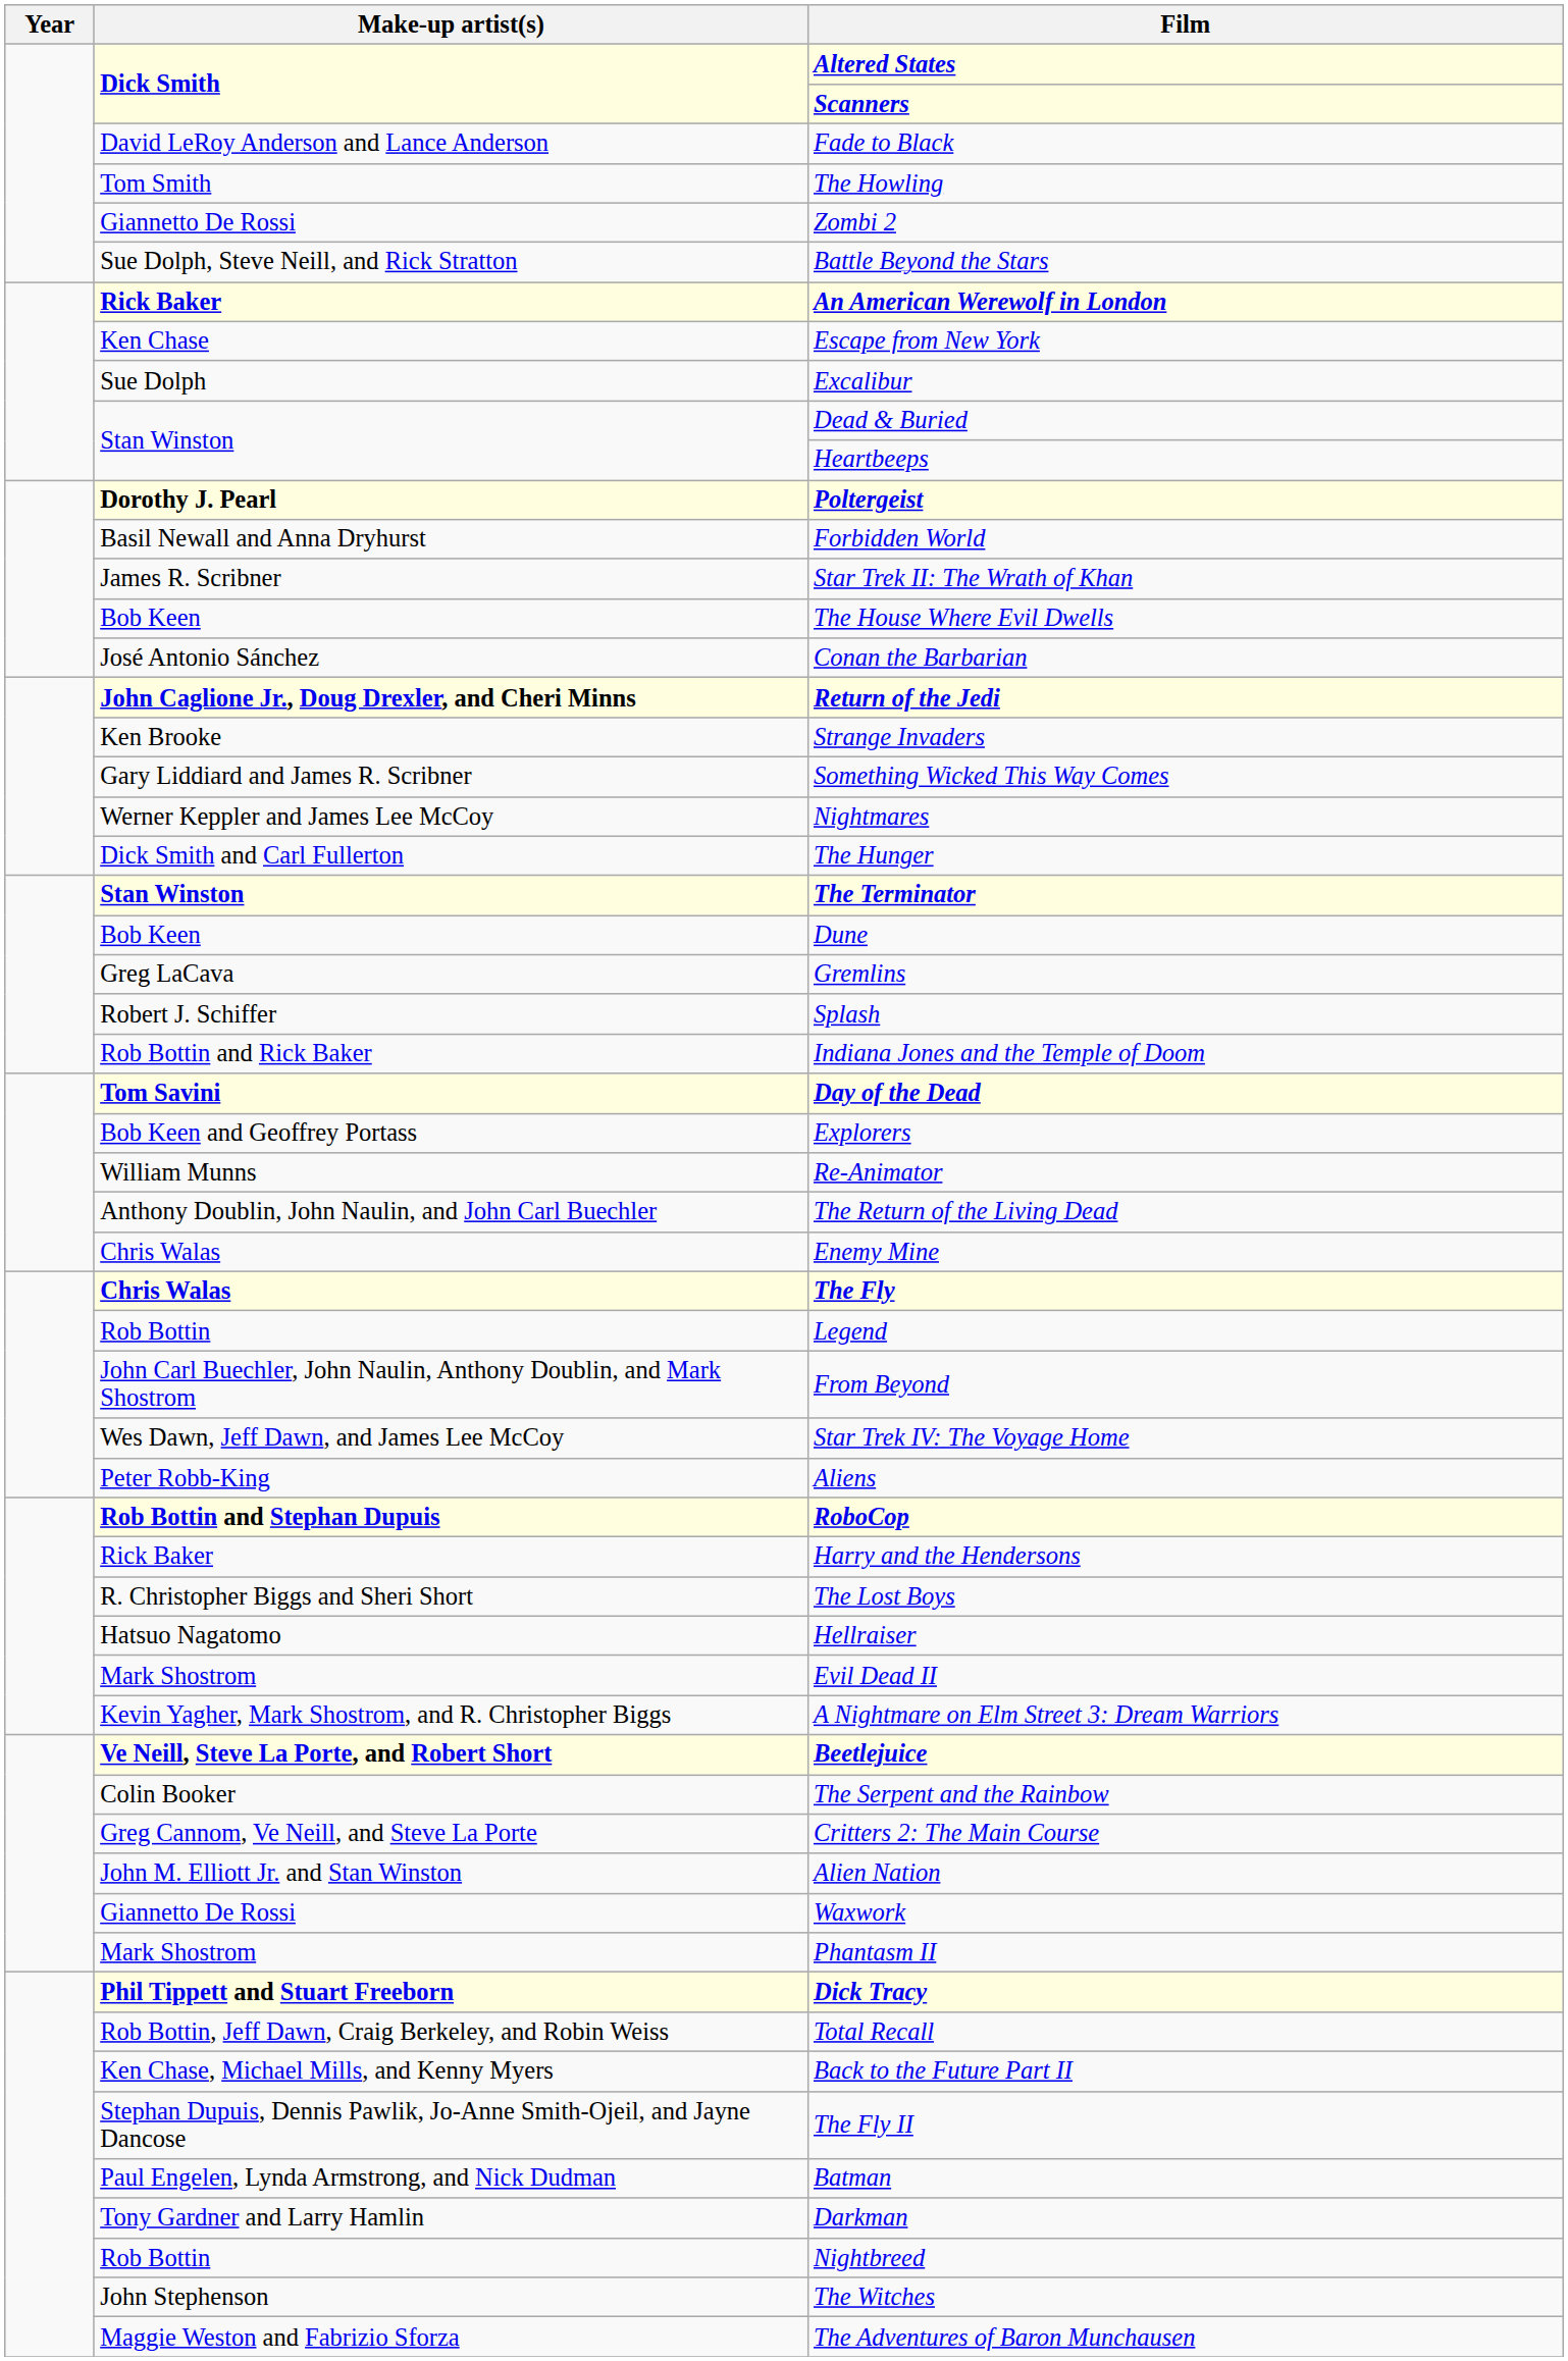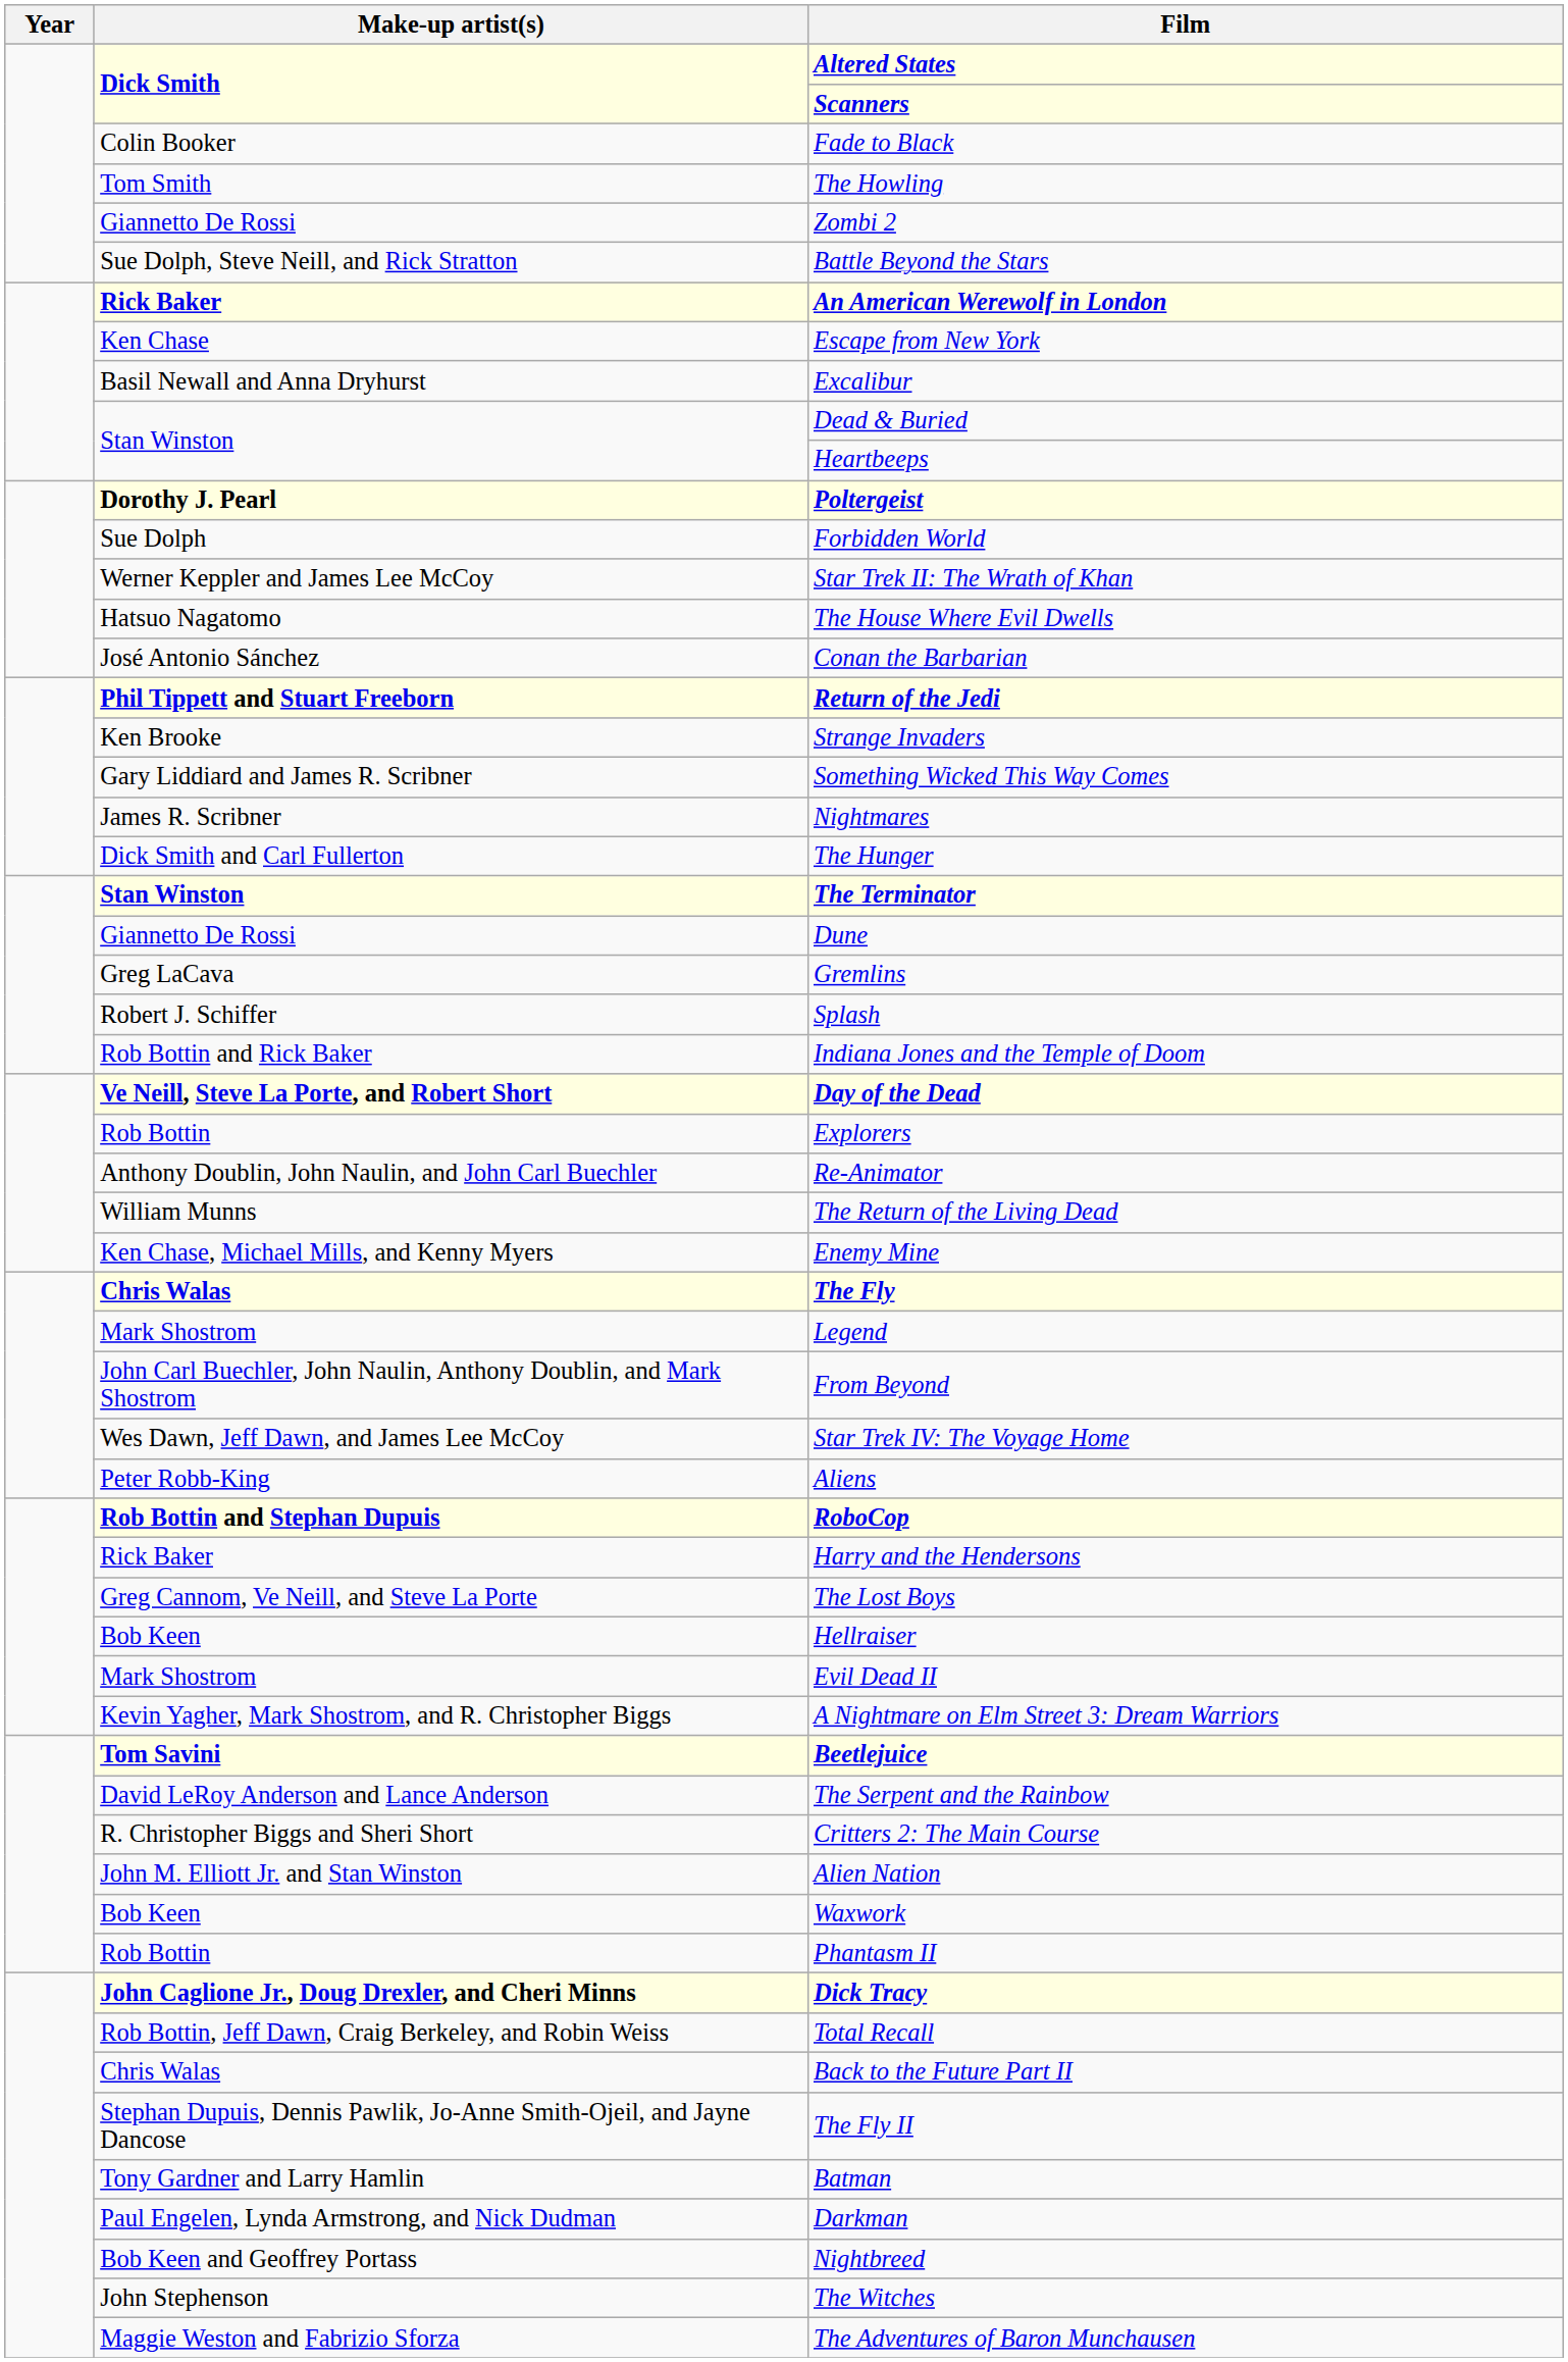Fade to Black | Make-up artist(s): David LeRoy Anderson and Lance Anderson -> Colin Booker
Excalibur | Make-up artist(s): Sue Dolph -> Basil Newall and Anna Dryhurst
Forbidden World | Make-up artist(s): Basil Newall and Anna Dryhurst -> Sue Dolph
Star Trek II: The Wrath of Khan | Make-up artist(s): James R. Scribner -> Werner Keppler and James Lee McCoy
The House Where Evil Dwells | Make-up artist(s): Bob Keen -> Hatsuo Nagatomo
Return of the Jedi | Make-up artist(s): John Caglione Jr., Doug Drexler, and Cheri Minns -> Phil Tippett and Stuart Freeborn
Nightmares | Make-up artist(s): Werner Keppler and James Lee McCoy -> James R. Scribner
Dune | Make-up artist(s): Bob Keen -> Giannetto De Rossi
Day of the Dead | Make-up artist(s): Tom Savini -> Ve Neill, Steve La Porte, and Robert Short
Explorers | Make-up artist(s): Bob Keen and Geoffrey Portass -> Rob Bottin
Re-Animator | Make-up artist(s): William Munns -> Anthony Doublin, John Naulin, and John Carl Buechler
The Return of the Living Dead | Make-up artist(s): Anthony Doublin, John Naulin, and John Carl Buechler -> William Munns
Enemy Mine | Make-up artist(s): Chris Walas -> Ken Chase, Michael Mills, and Kenny Myers
Legend | Make-up artist(s): Rob Bottin -> Mark Shostrom
The Lost Boys | Make-up artist(s): R. Christopher Biggs and Sheri Short -> Greg Cannom, Ve Neill, and Steve La Porte
Hellraiser | Make-up artist(s): Hatsuo Nagatomo -> Bob Keen
Beetlejuice | Make-up artist(s): Ve Neill, Steve La Porte, and Robert Short -> Tom Savini
The Serpent and the Rainbow | Make-up artist(s): Colin Booker -> David LeRoy Anderson and Lance Anderson
Critters 2: The Main Course | Make-up artist(s): Greg Cannom, Ve Neill, and Steve La Porte -> R. Christopher Biggs and Sheri Short
Waxwork | Make-up artist(s): Giannetto De Rossi -> Bob Keen
Phantasm II | Make-up artist(s): Mark Shostrom -> Rob Bottin
Dick Tracy | Make-up artist(s): Phil Tippett and Stuart Freeborn -> John Caglione Jr., Doug Drexler, and Cheri Minns
Back to the Future Part II | Make-up artist(s): Ken Chase, Michael Mills, and Kenny Myers -> Chris Walas
Batman | Make-up artist(s): Paul Engelen, Lynda Armstrong, and Nick Dudman -> Tony Gardner and Larry Hamlin
Darkman | Make-up artist(s): Tony Gardner and Larry Hamlin -> Paul Engelen, Lynda Armstrong, and Nick Dudman
Nightbreed | Make-up artist(s): Rob Bottin -> Bob Keen and Geoffrey Portass
